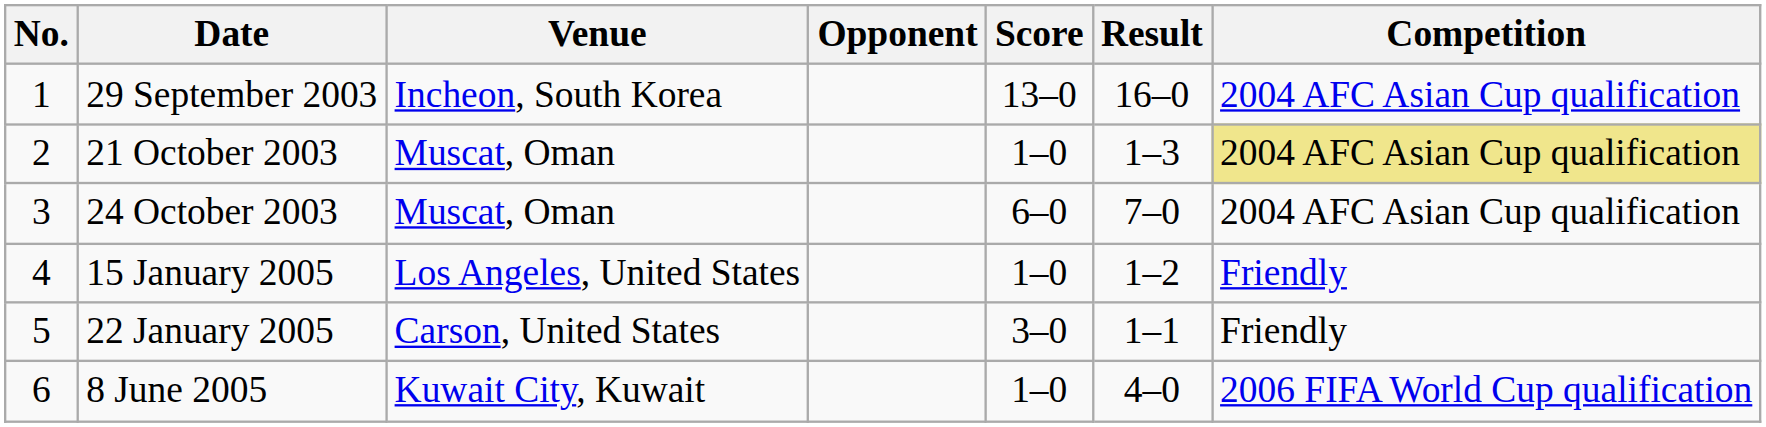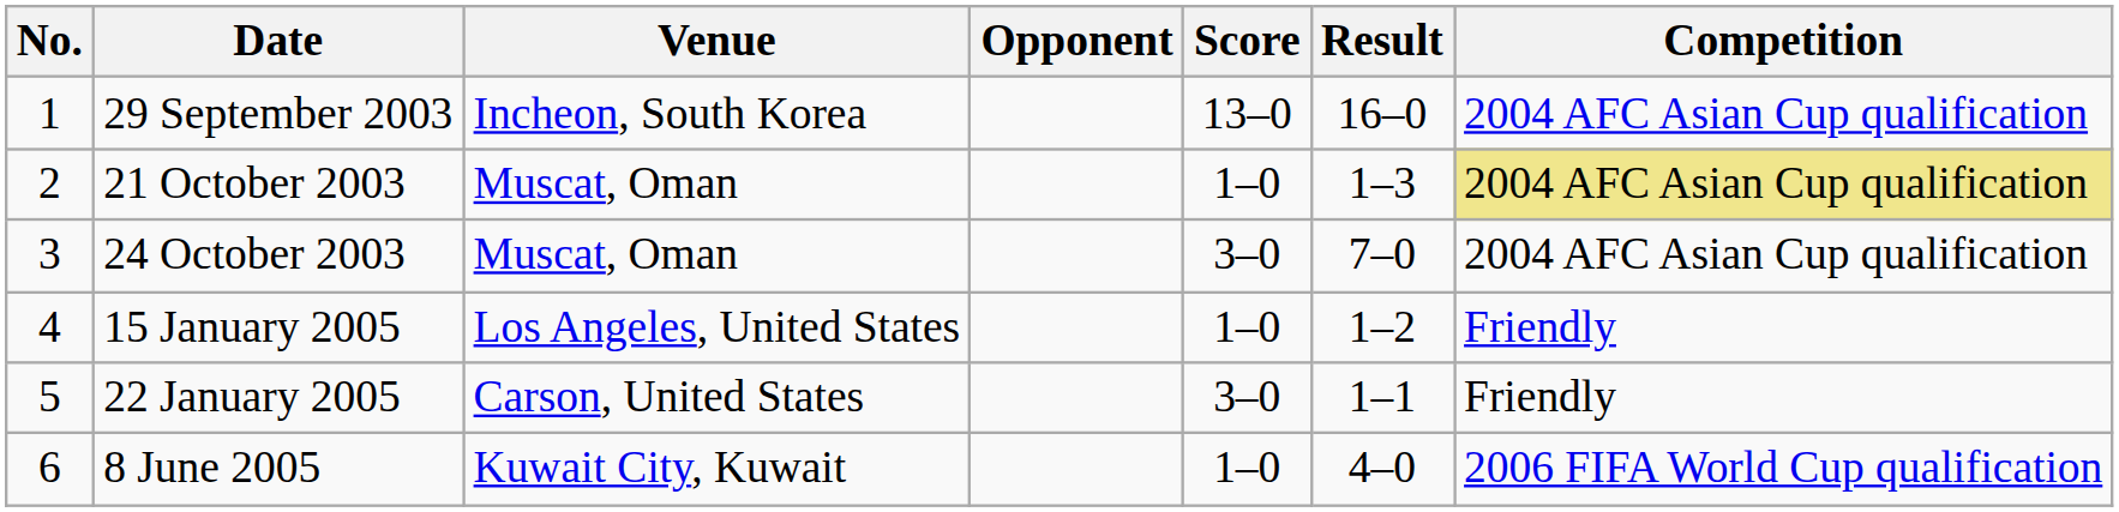24 October 2003 | Score: 6–0 -> 3–0
